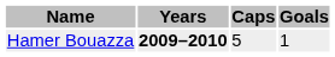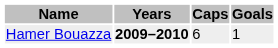Hamer Bouazza | Caps: 5 -> 6
